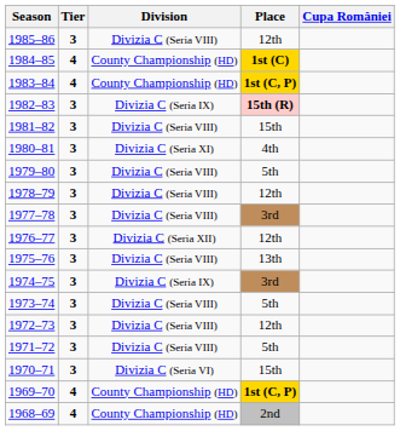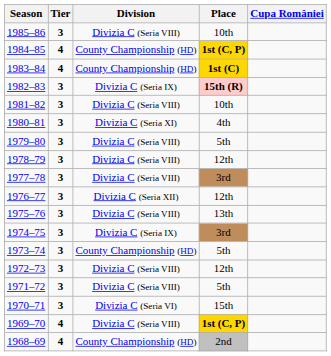1985–86 | Place: 12th -> 10th
1984–85 | Place: 1st (C) -> 1st (C, P)
1983–84 | Place: 1st (C, P) -> 1st (C)
1981–82 | Place: 15th -> 10th
1973–74 | Division: Divizia C (Seria VIII) -> County Championship (HD)
1969–70 | Division: County Championship (HD) -> Divizia C (Seria VIII)
